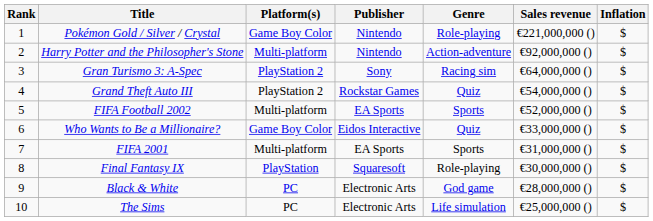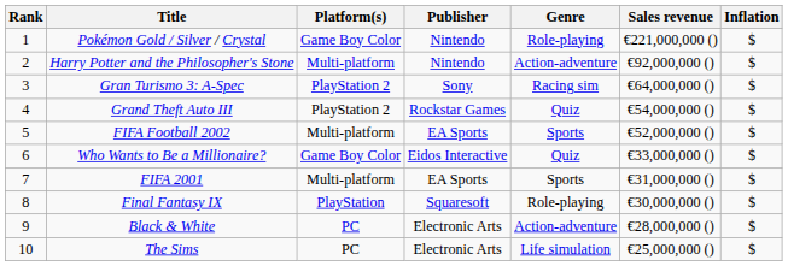Black & White | Genre: God game -> Action-adventure
